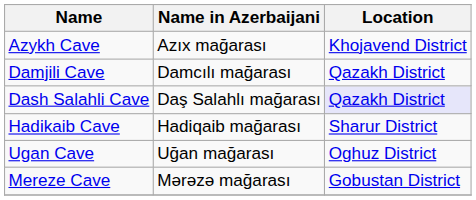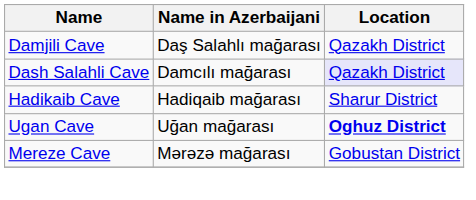- row: Azykh Cave | Azıx mağarası | Khojavend District
Damjili Cave | Name in Azerbaijani: Damcılı mağarası -> Daş Salahlı mağarası
Dash Salahli Cave | Name in Azerbaijani: Daş Salahlı mağarası -> Damcılı mağarası
Ugan Cave | Location: normal -> bold
